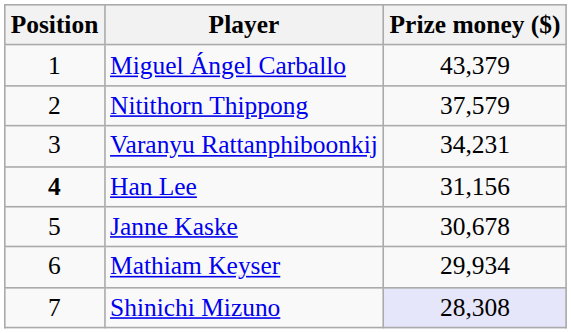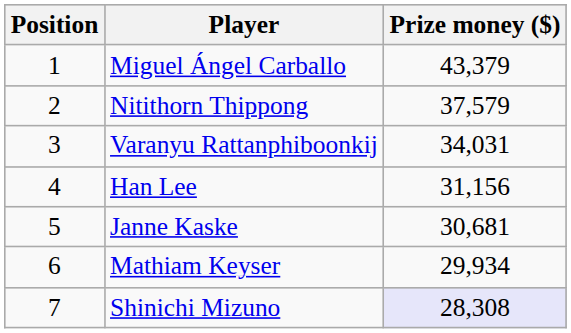Varanyu Rattanphiboonkij | Prize money ($): 34,231 -> 34,031
Han Lee | Position: bold -> normal
Janne Kaske | Prize money ($): 30,678 -> 30,681
